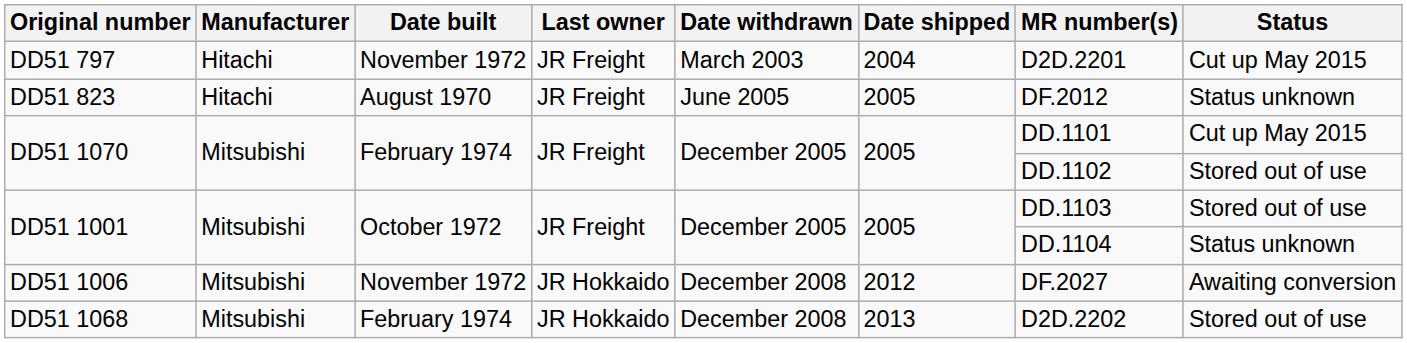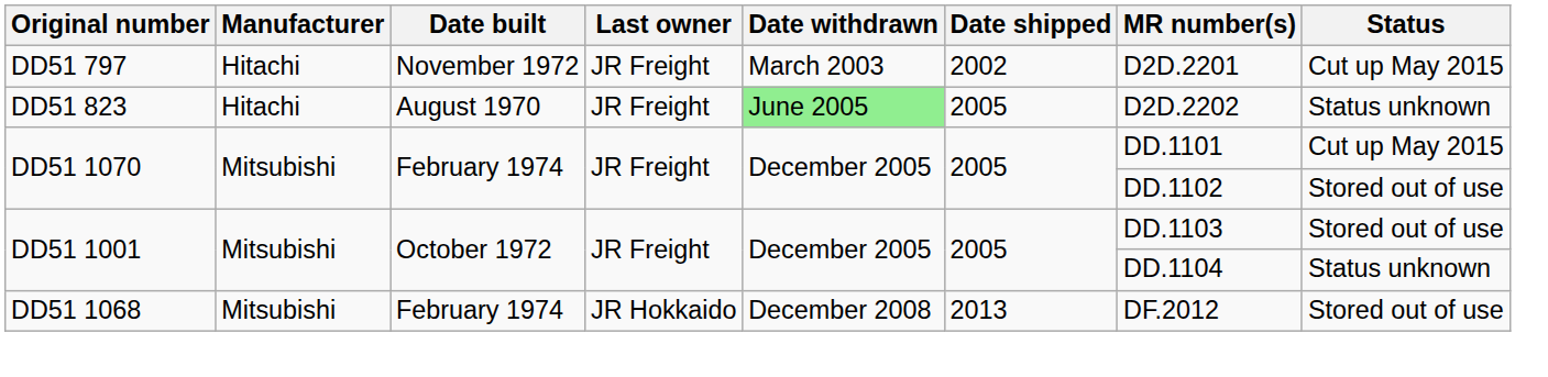DD51 797 | Date shipped: 2004 -> 2002
DD51 823 | Date withdrawn: no background -> lightgreen background
DD51 823 | MR number(s): DF.2012 -> D2D.2202
- row: DD51 1006 | Mitsubishi | November 1972 | JR Hokkaido | December 2008 | 2012 | DF.2027 | Awaiting conversion
DD51 1068 | MR number(s): D2D.2202 -> DF.2012
